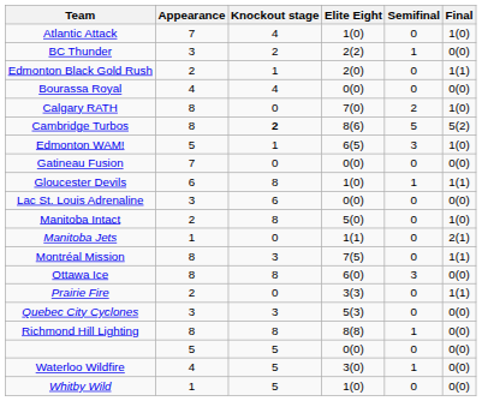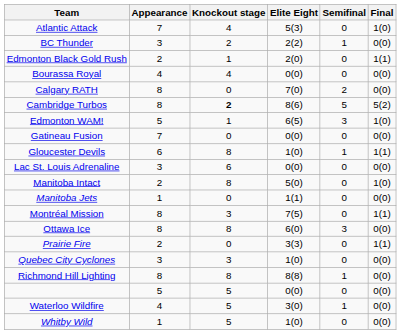Atlantic Attack | Elite Eight: 1(0) -> 5(3)
Calgary RATH | Final: 1(0) -> 0(0)
Manitoba Jets | Final: 2(1) -> 0(0)
Quebec City Cyclones | Elite Eight: 5(3) -> 1(0)
